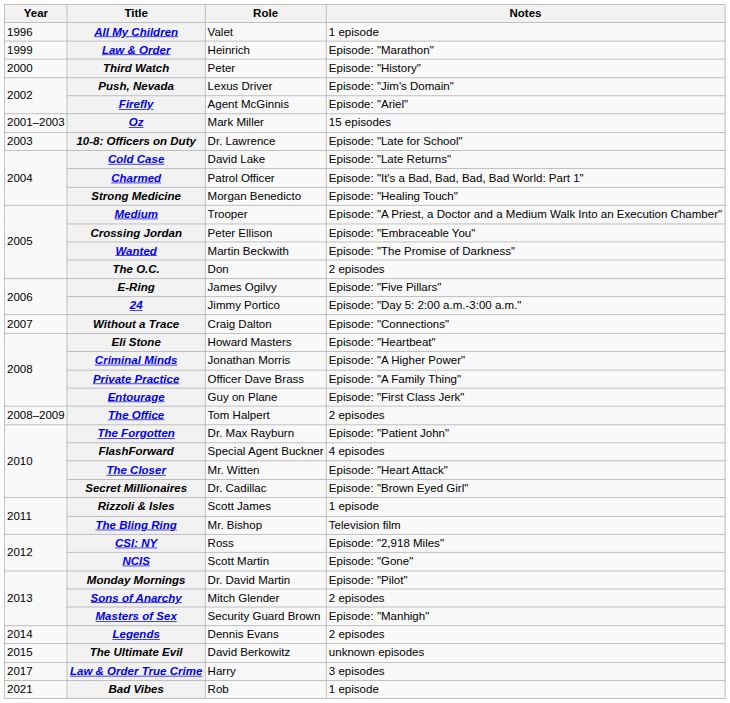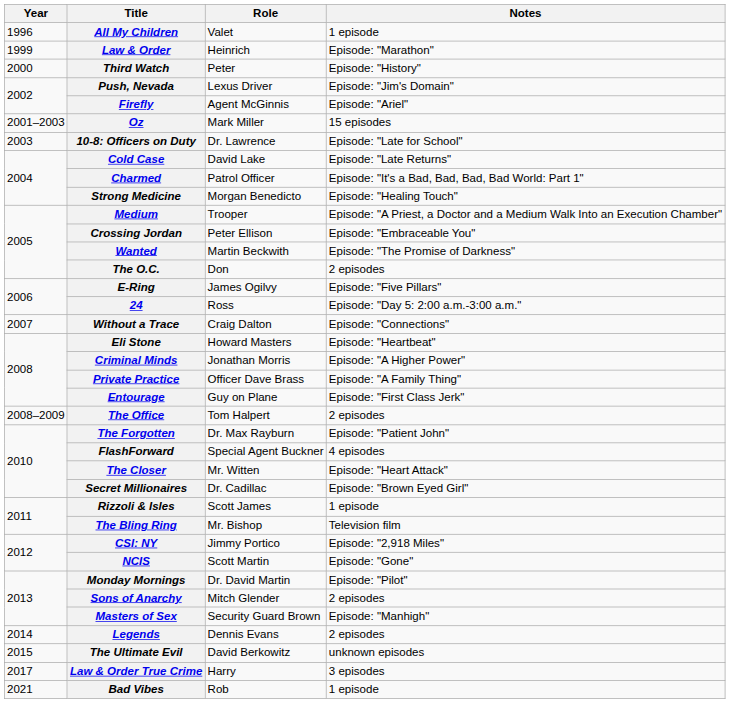24 | Role: Jimmy Portico -> Ross
CSI: NY | Role: Ross -> Jimmy Portico
